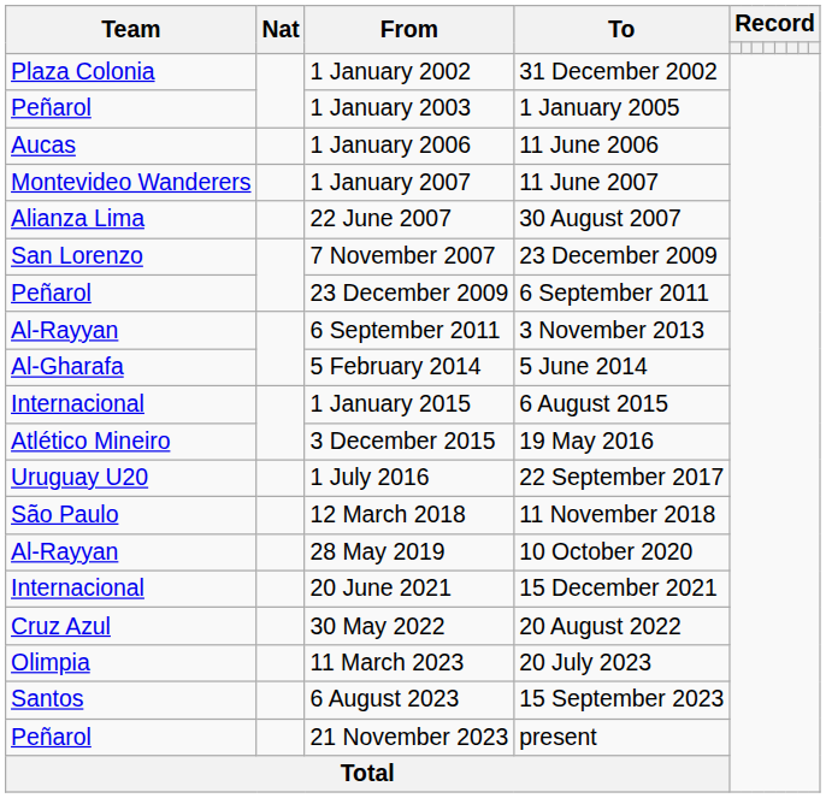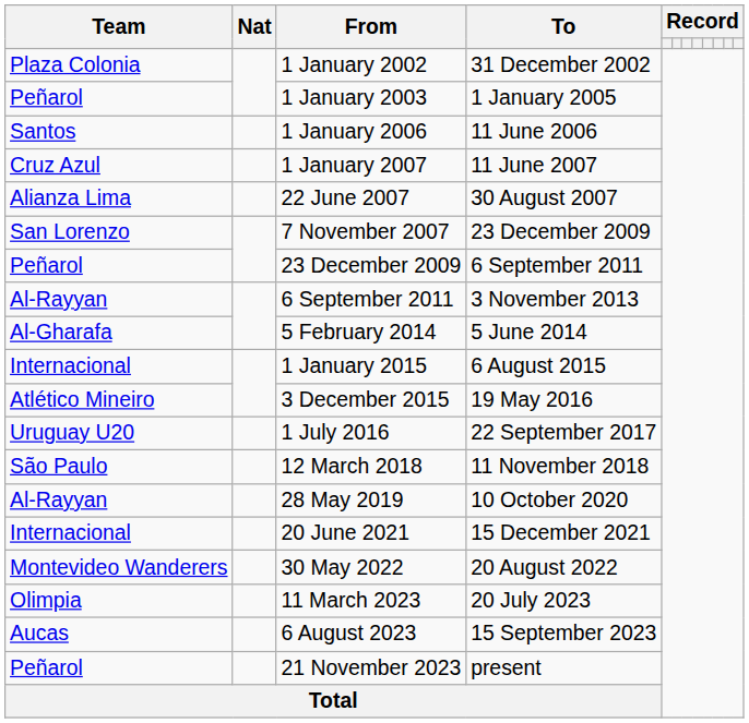1 January 2006 | Team: Aucas -> Santos
1 January 2007 | Team: Montevideo Wanderers -> Cruz Azul
30 May 2022 | Team: Cruz Azul -> Montevideo Wanderers
6 August 2023 | Team: Santos -> Aucas
